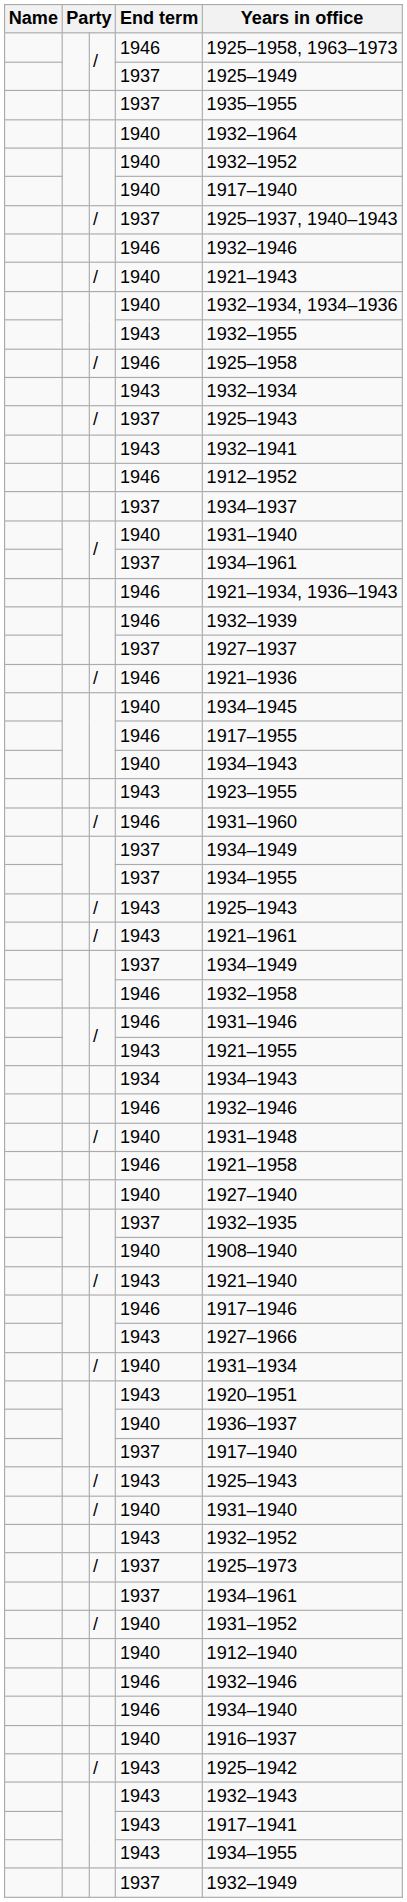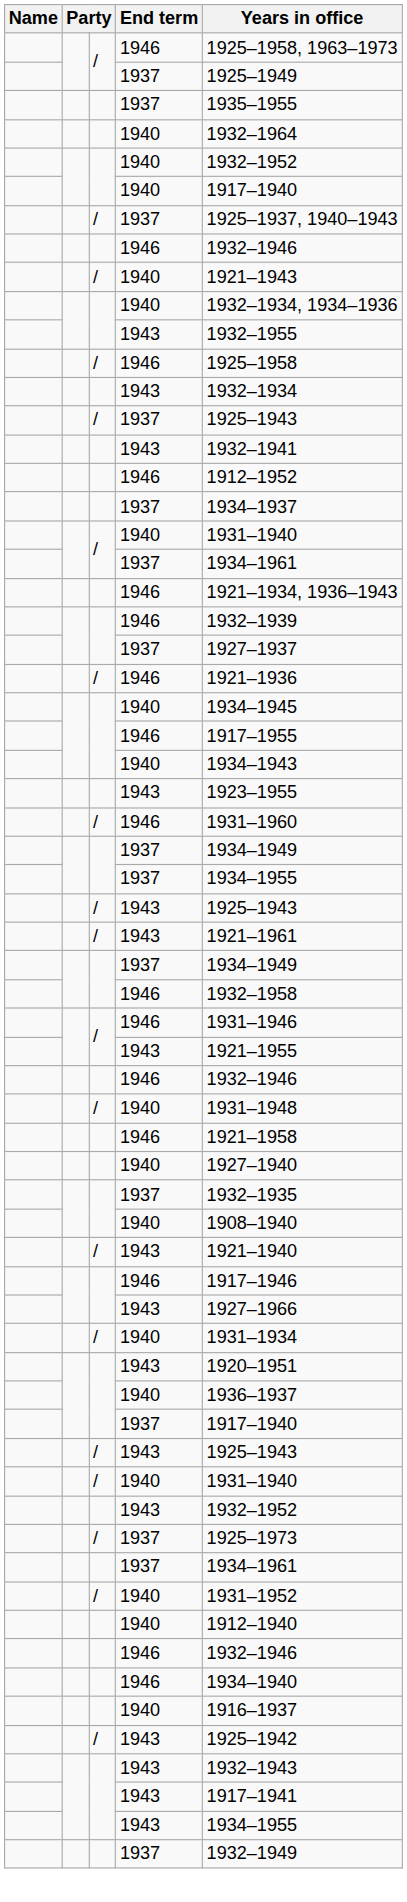- row: 1934 | 1934–1943
